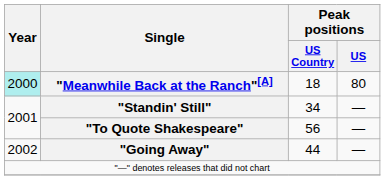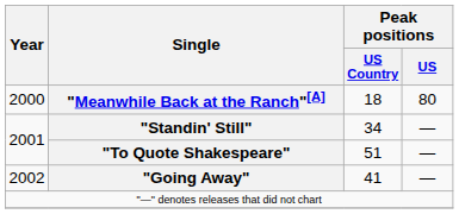"Meanwhile Back at the Ranch"[A] | Year: paleturquoise background -> no background
"To Quote Shakespeare" | Peak positions / US Country: 56 -> 51
"Going Away" | Peak positions / US Country: 44 -> 41
